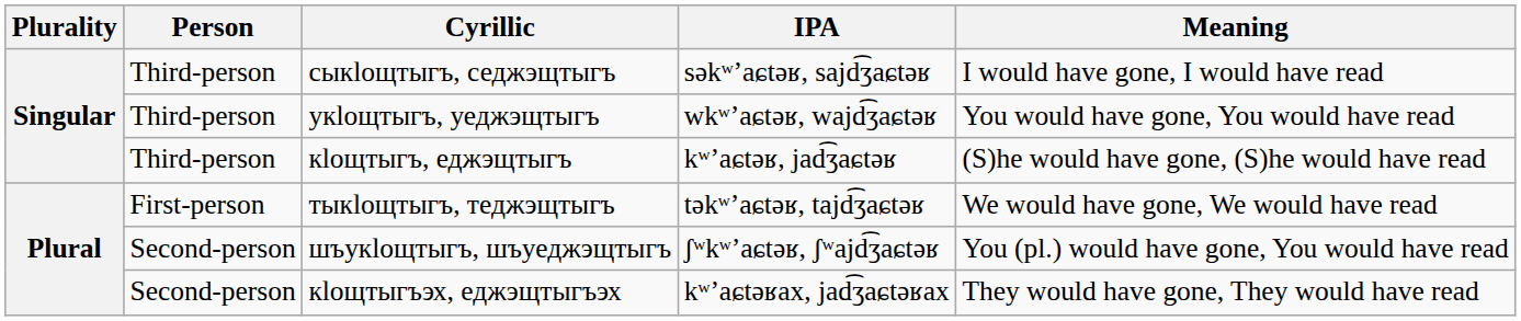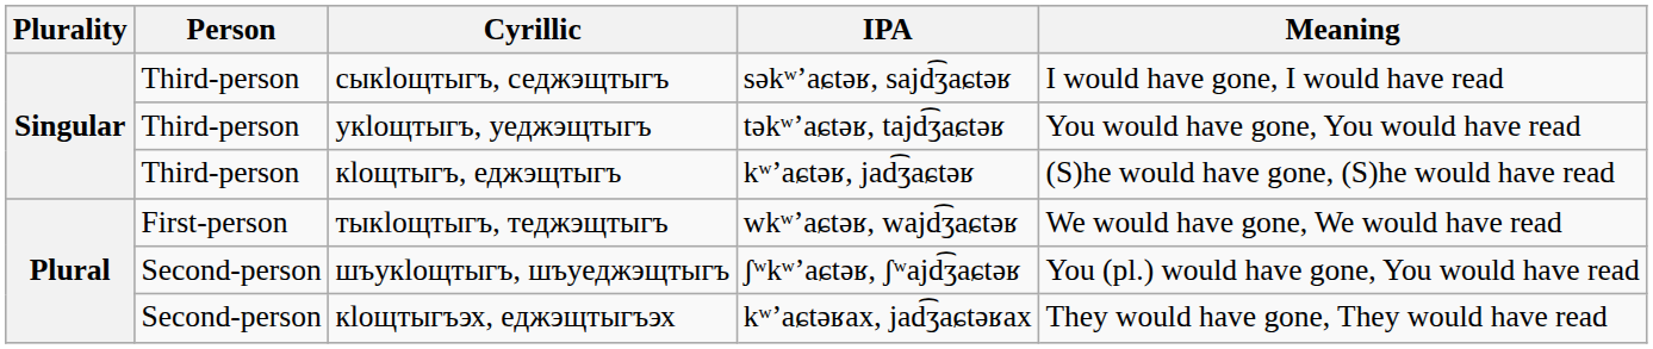укӏощтыгъ, уеджэщтыгъ | IPA: wkʷʼaɕtəʁ, wajd͡ʒaɕtəʁ -> təkʷʼaɕtəʁ, tajd͡ʒaɕtəʁ
тыкӏощтыгъ, теджэщтыгъ | IPA: təkʷʼaɕtəʁ, tajd͡ʒaɕtəʁ -> wkʷʼaɕtəʁ, wajd͡ʒaɕtəʁ
